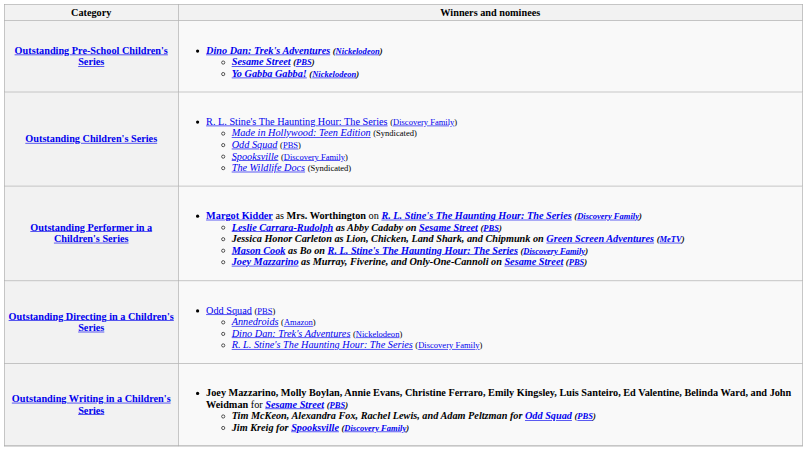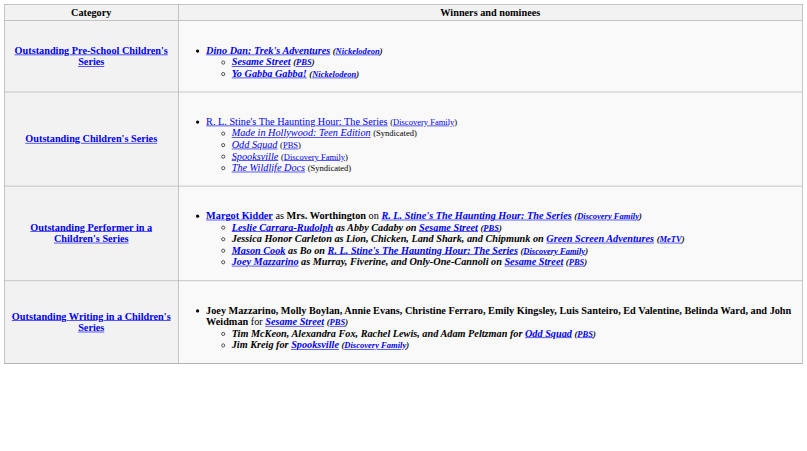- row: Outstanding Directing in a Children's Series | Odd Squad (PBS) Annedroids (Amazon) Dino Dan: Trek's Adventures (Nickelodeon) R. L. Stine's The Haunting Hour: The Series (Discovery Family)
